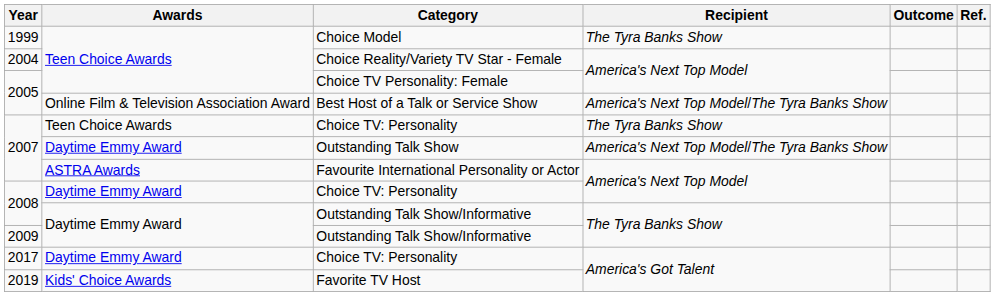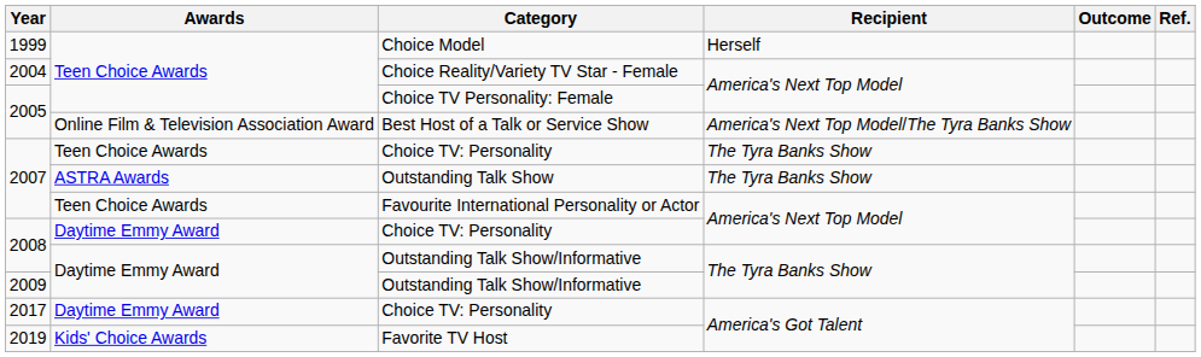Choice Model | Recipient: The Tyra Banks Show -> Herself
Outstanding Talk Show | Awards: Daytime Emmy Award -> ASTRA Awards
Outstanding Talk Show | Recipient: America's Next Top Model/The Tyra Banks Show -> The Tyra Banks Show
Favourite International Personality or Actor | Awards: ASTRA Awards -> Teen Choice Awards
